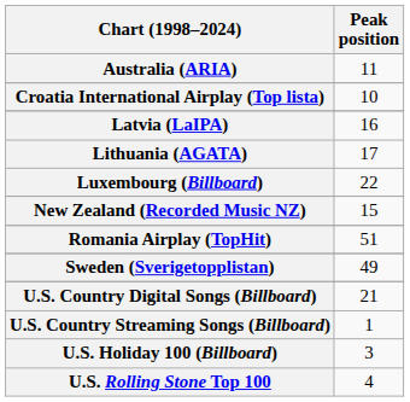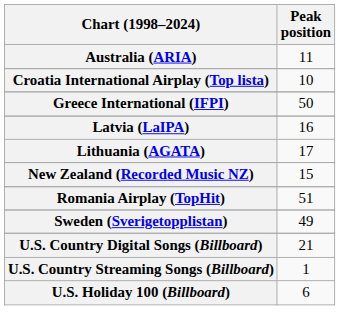+ row: Greece International (IFPI) | 50
- row: Luxembourg (Billboard) | 22
U.S. Holiday 100 (Billboard) | Peak position: 3 -> 6
- row: U.S. Rolling Stone Top 100 | 4
